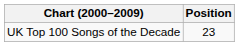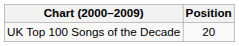UK Top 100 Songs of the Decade | Position: 23 -> 20
